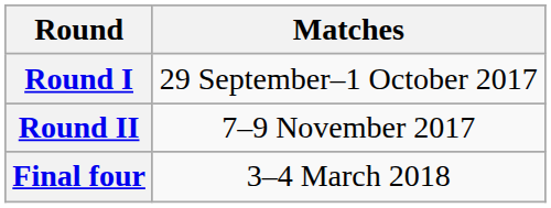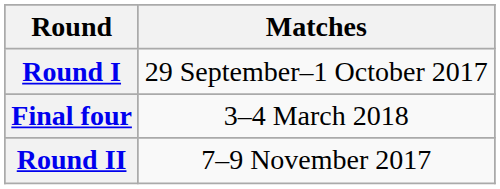rows swapped: Round II <-> Final four
